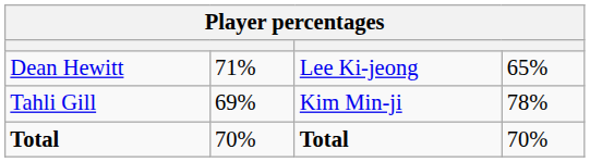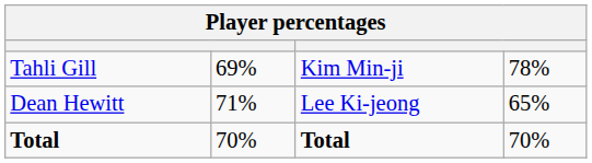rows swapped: Tahli Gill <-> Dean Hewitt
